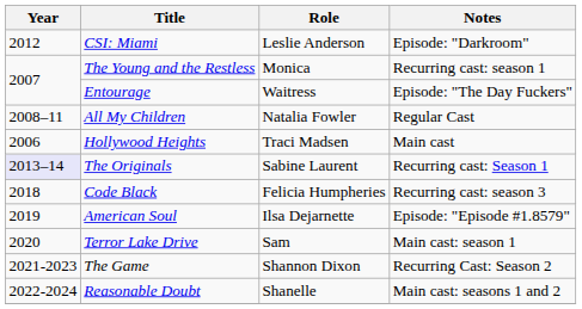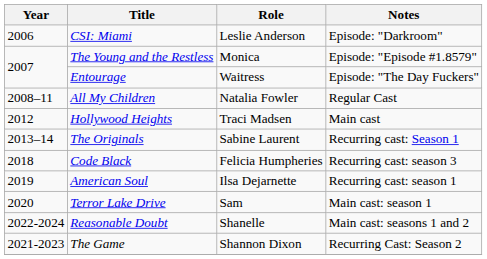CSI: Miami | Year: 2012 -> 2006
The Young and the Restless | Notes: Recurring cast: season 1 -> Episode: "Episode #1.8579"
Hollywood Heights | Year: 2006 -> 2012
The Originals | Year: lavender background -> no background
American Soul | Notes: Episode: "Episode #1.8579" -> Recurring cast: season 1
rows swapped: Reasonable Doubt <-> The Game
